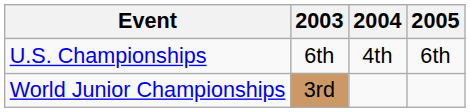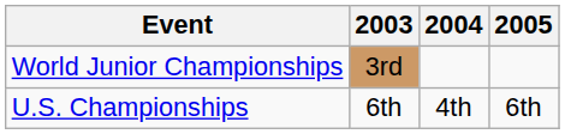rows swapped: World Junior Championships <-> U.S. Championships
